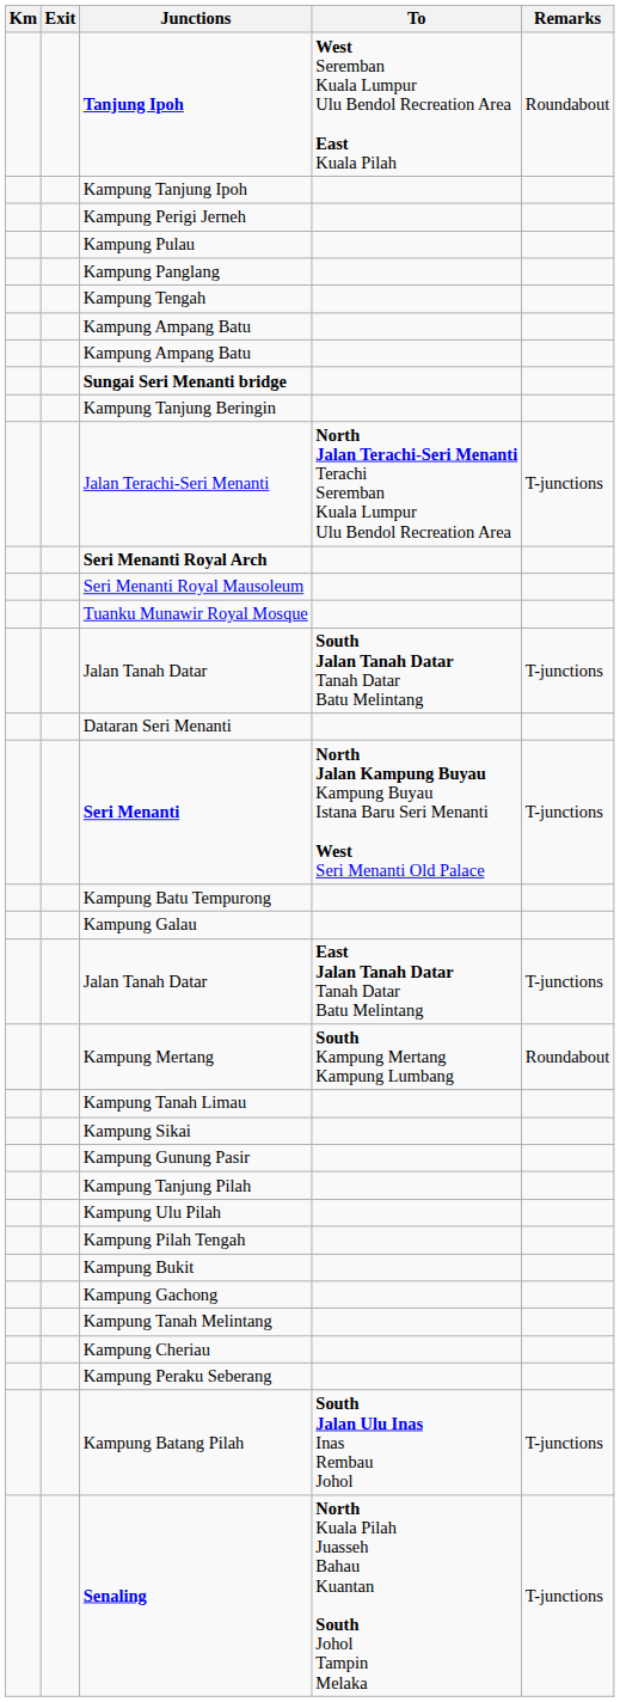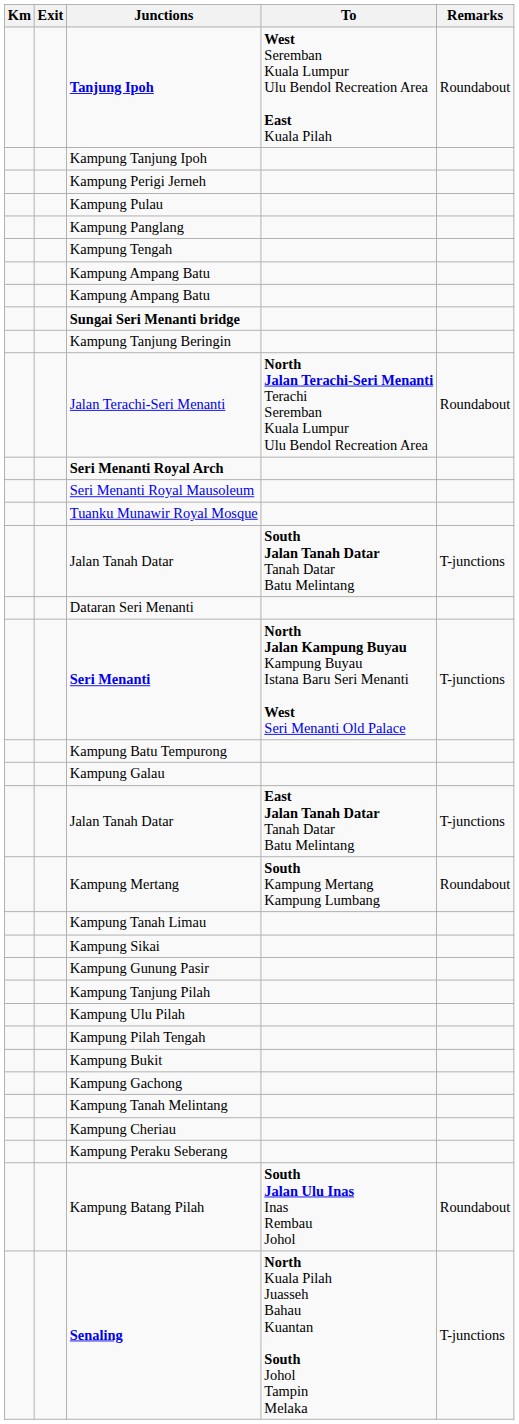Jalan Terachi-Seri Menanti | Remarks: T-junctions -> Roundabout
Kampung Batang Pilah | Remarks: T-junctions -> Roundabout
